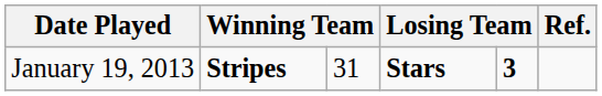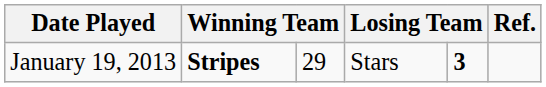January 19, 2013 | column 3: 31 -> 29
January 19, 2013 | column 4: bold -> normal
